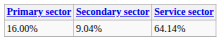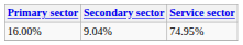16.00% | Service sector: 64.14% -> 74.95%
